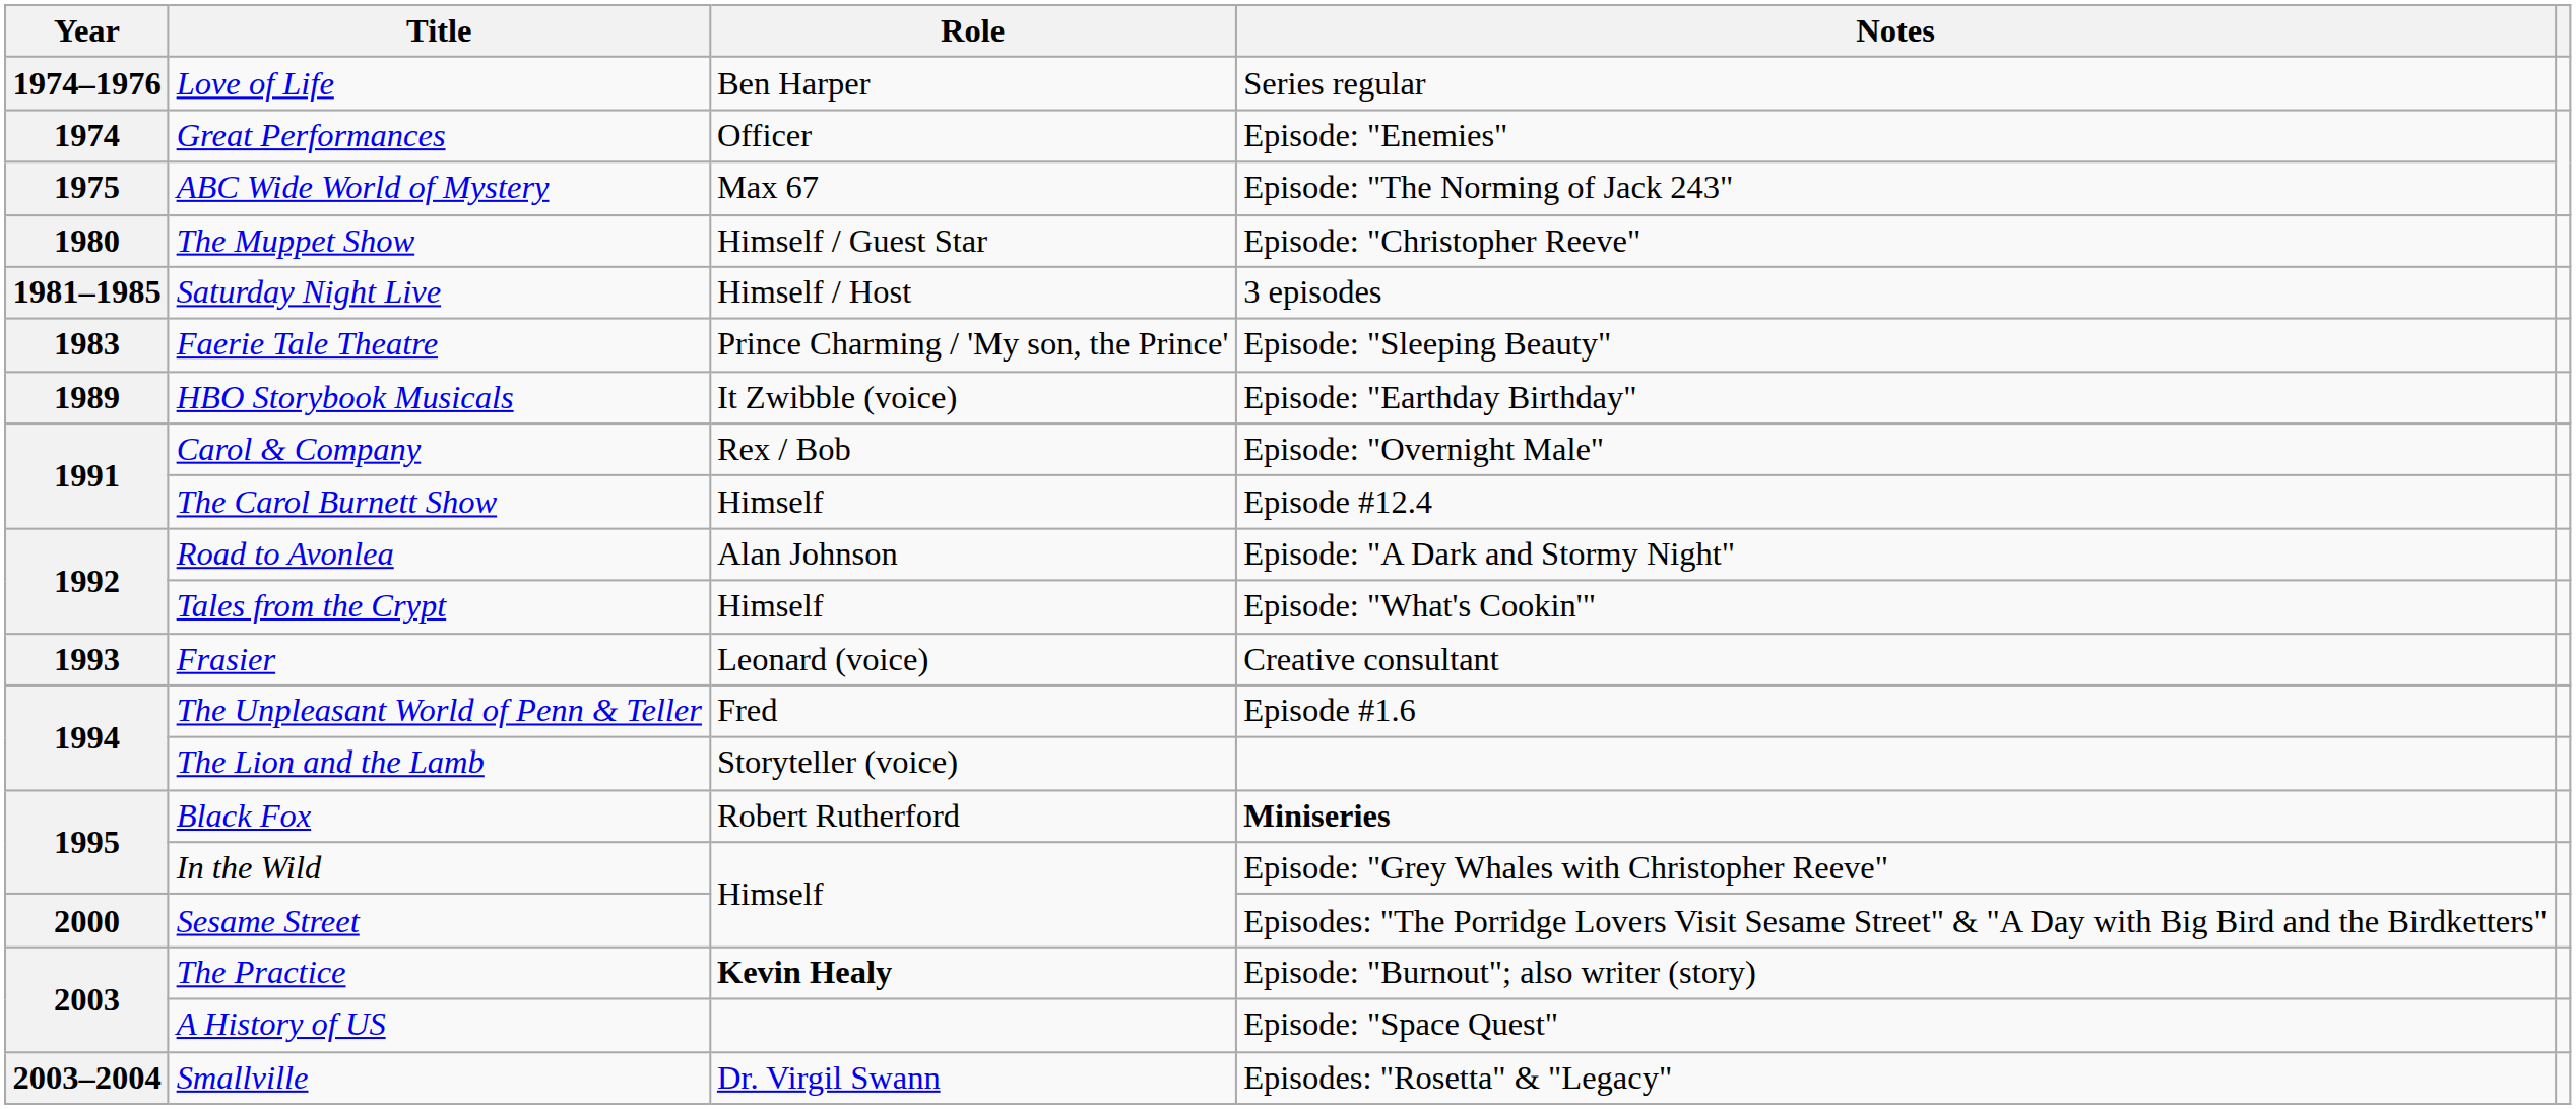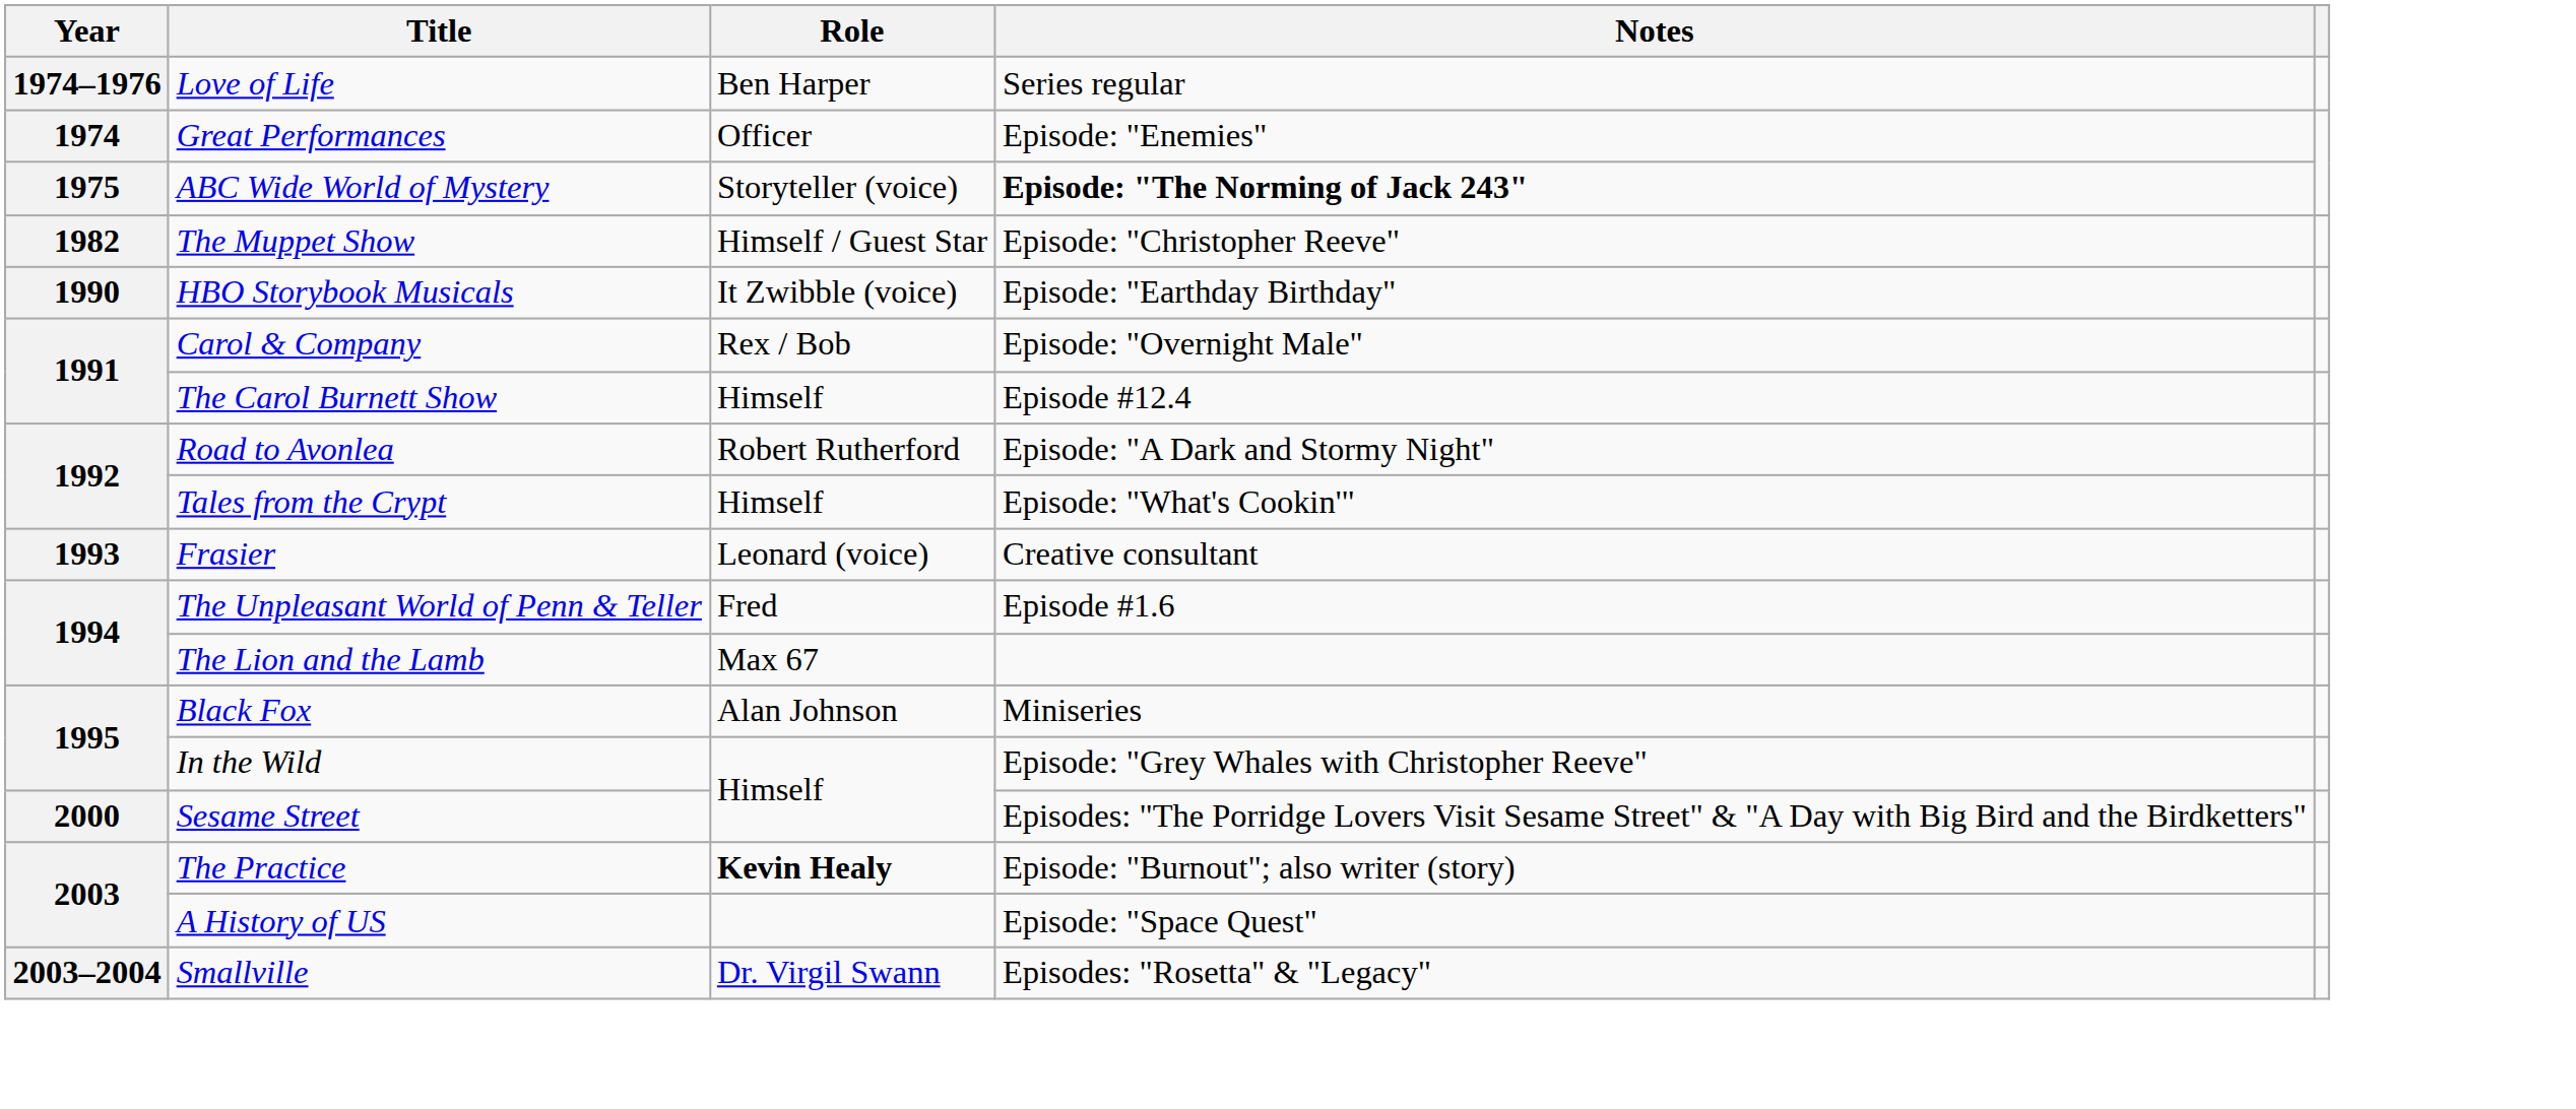ABC Wide World of Mystery | Role: Max 67 -> Storyteller (voice)
ABC Wide World of Mystery | Notes: normal -> bold
The Muppet Show | Year: 1980 -> 1982
- row: 1981–1985 | Saturday Night Live | Himself / Host | 3 episodes
- row: 1983 | Faerie Tale Theatre | Prince Charming / 'My son, the Prince' | Episode: "Sleeping Beauty"
HBO Storybook Musicals | Year: 1989 -> 1990
Road to Avonlea | Role: Alan Johnson -> Robert Rutherford
The Lion and the Lamb | Role: Storyteller (voice) -> Max 67
Black Fox | Role: Robert Rutherford -> Alan Johnson
Black Fox | Notes: bold -> normal
